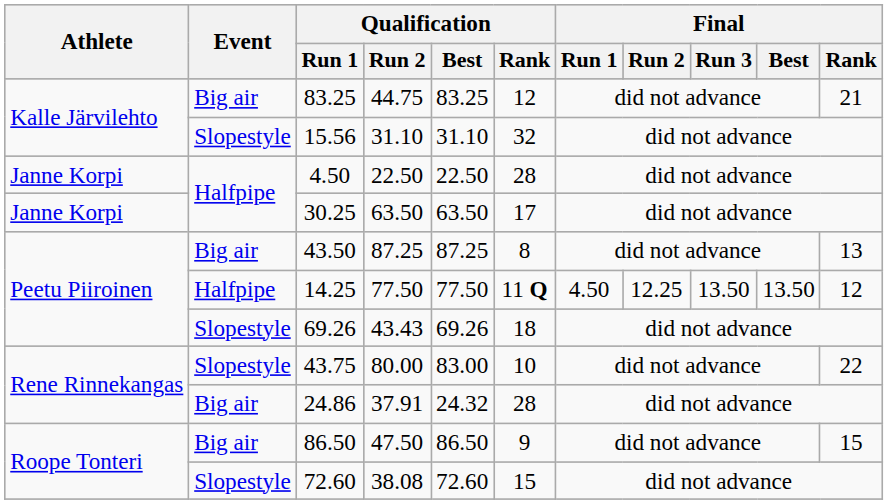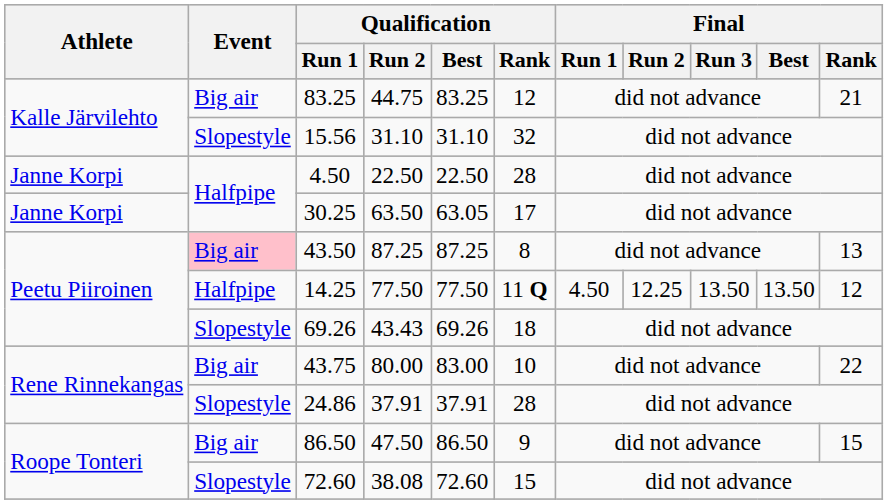30.25 | Qualification / Best: 63.50 -> 63.05
43.50 | Event: no background -> pink background
43.75 | Event: Slopestyle -> Big air
24.86 | Event: Big air -> Slopestyle
24.86 | Qualification / Best: 24.32 -> 37.91
